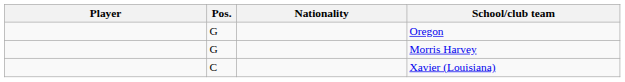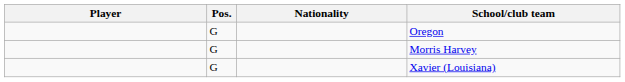Xavier (Louisiana) | Pos.: C -> G
